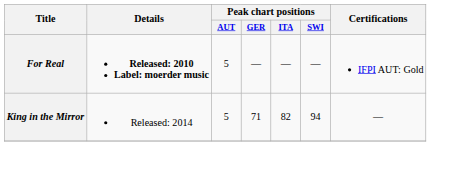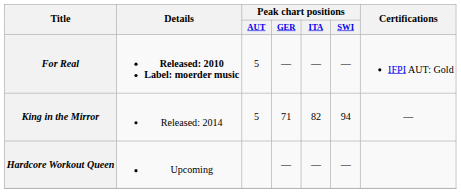+ row: Hardcore Workout Queen | Upcoming | — | — | —
